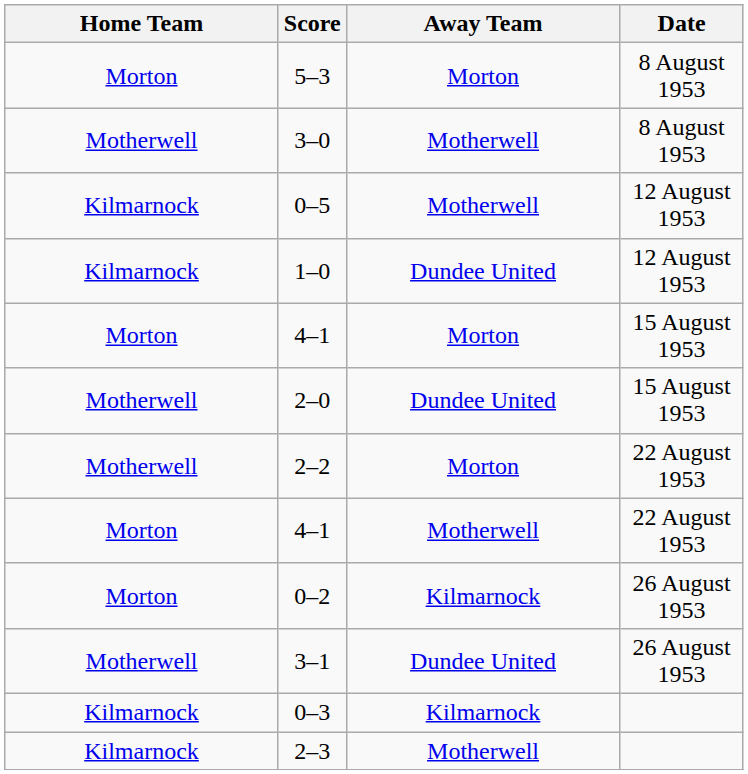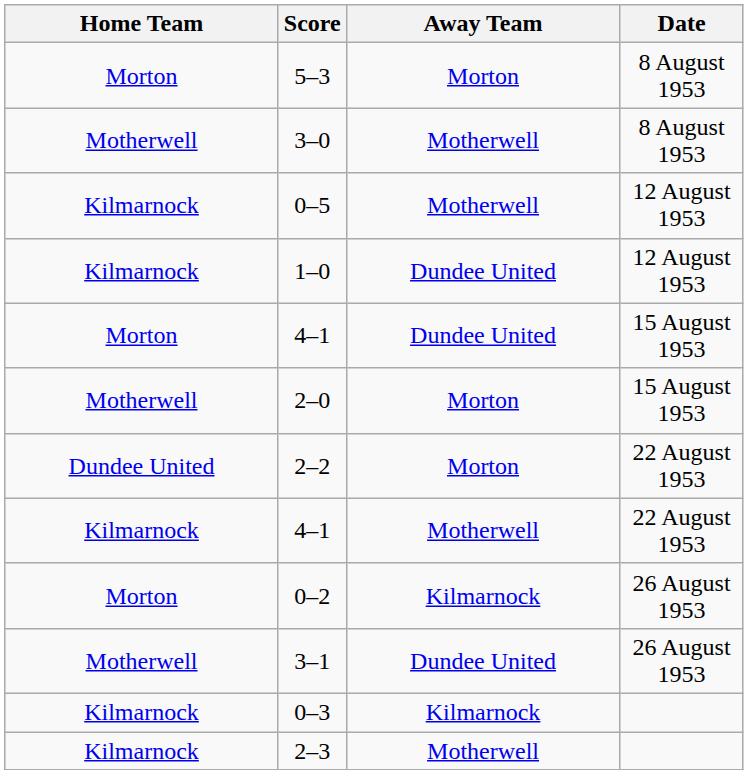4–1 / 15 August 1953 | Away Team: Morton -> Dundee United
2–0 | Away Team: Dundee United -> Morton
2–2 | Home Team: Motherwell -> Dundee United
4–1 / 22 August 1953 | Home Team: Morton -> Kilmarnock
